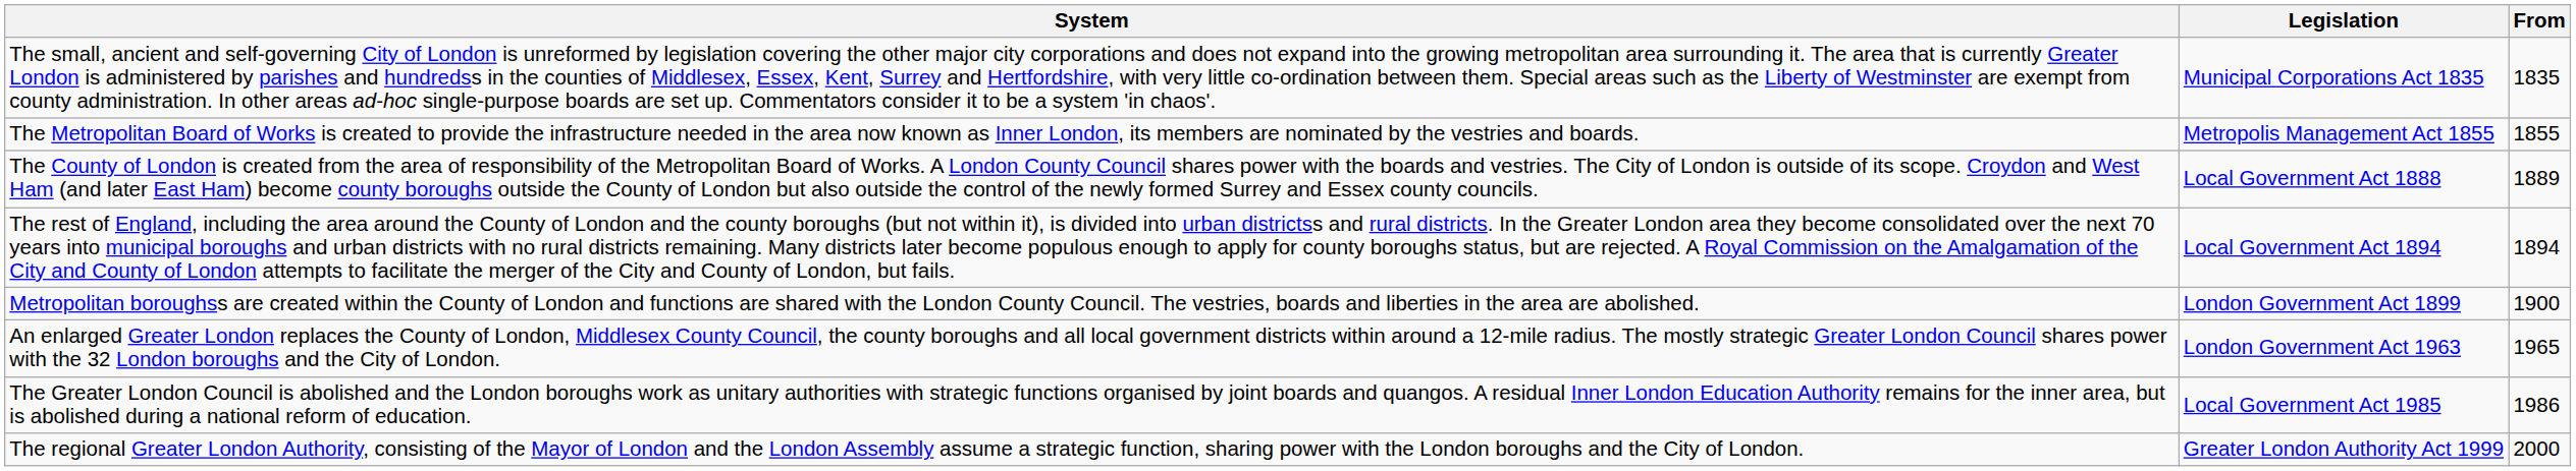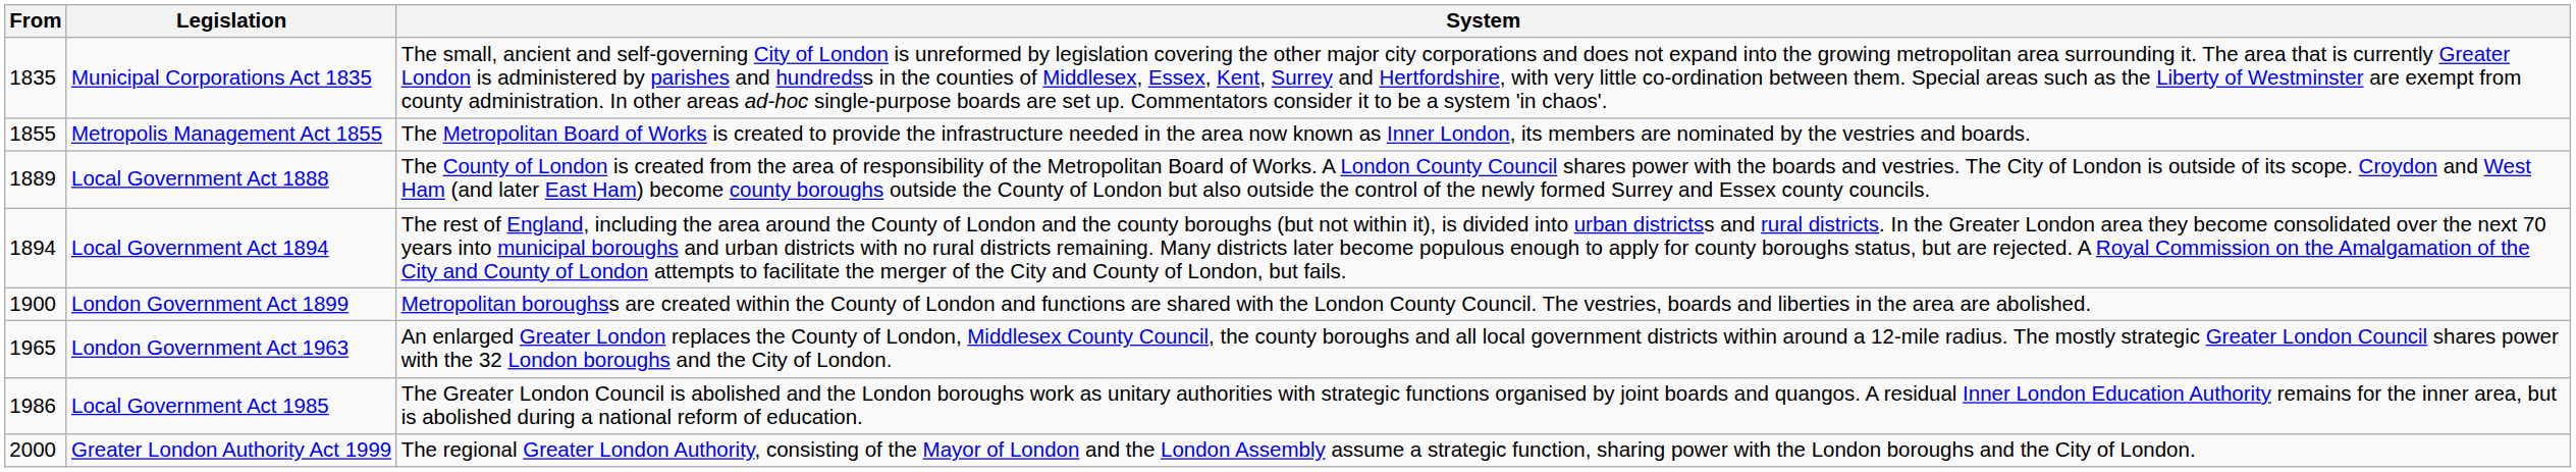columns swapped: From <-> System
